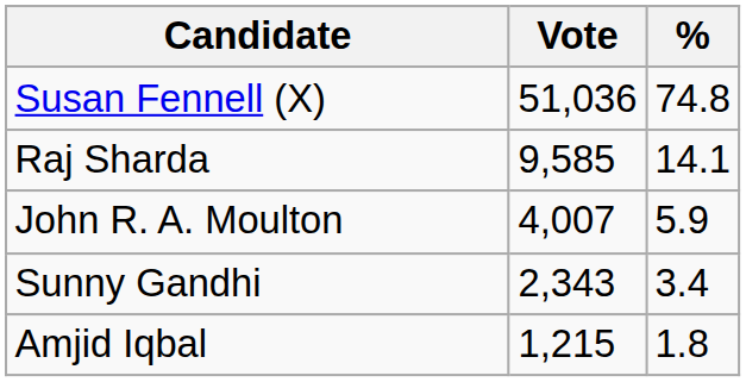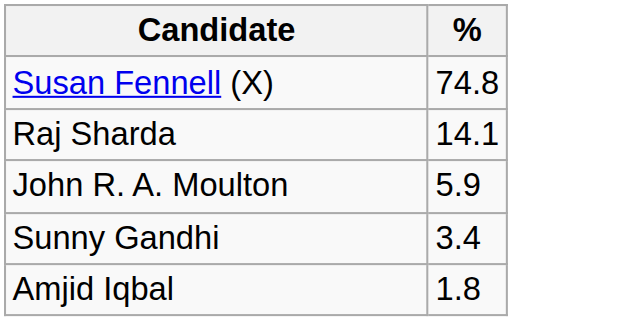- column: Vote | 51,036 | 9,585 | 4,007 | 2,343 | 1,215
